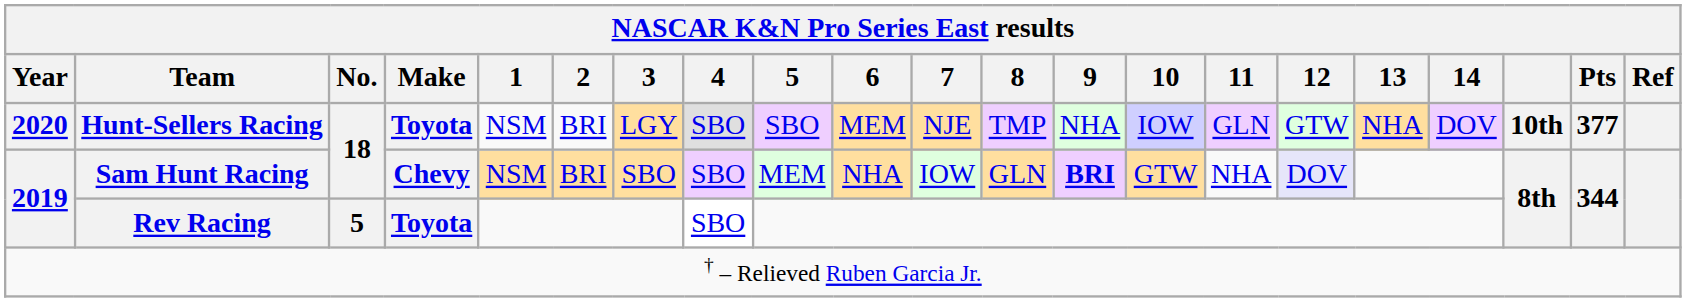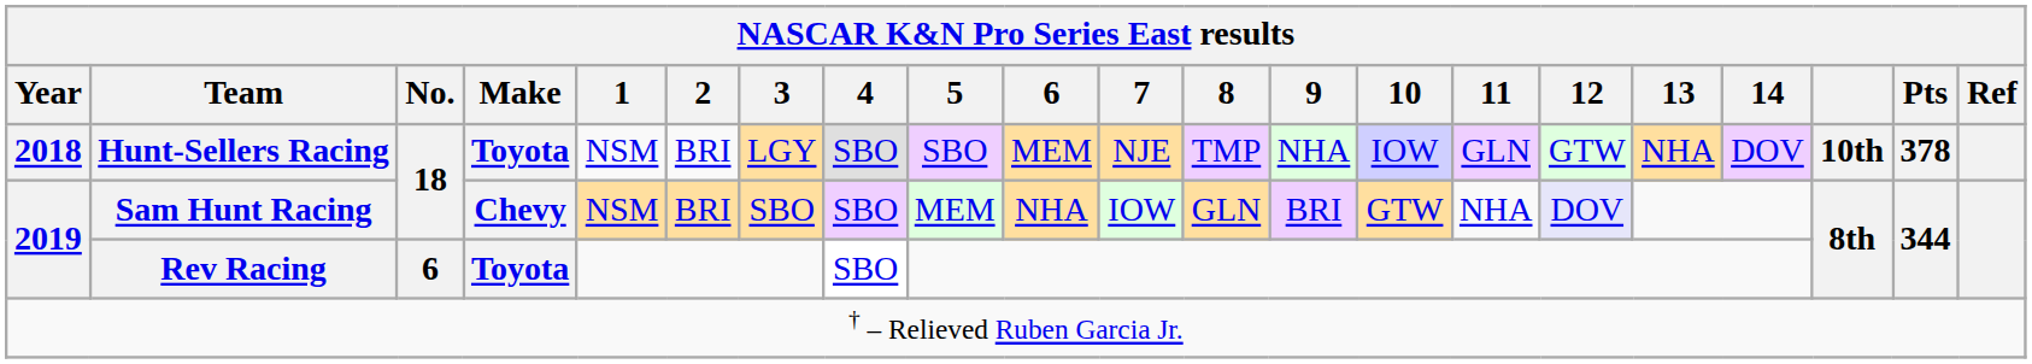Hunt-Sellers Racing | Year: 2020 -> 2018
Hunt-Sellers Racing | Pts: 377 -> 378
Sam Hunt Racing | 9: bold -> normal
Rev Racing | No.: 5 -> 6
